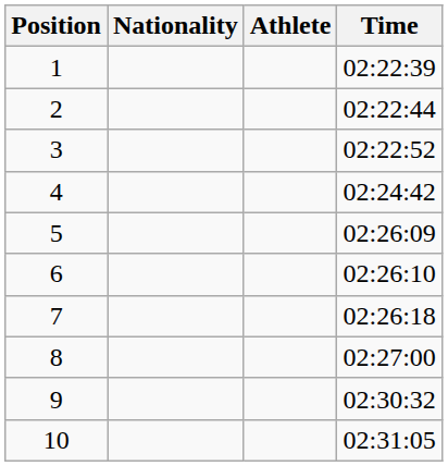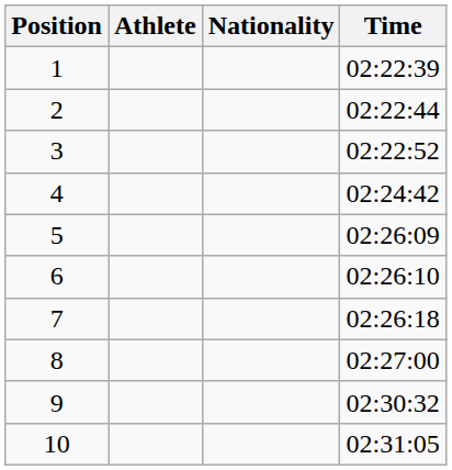columns swapped: Athlete <-> Nationality
